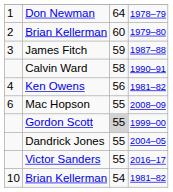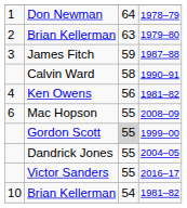Brian Kellerman / 1979–80 | column 3: 60 -> 63
